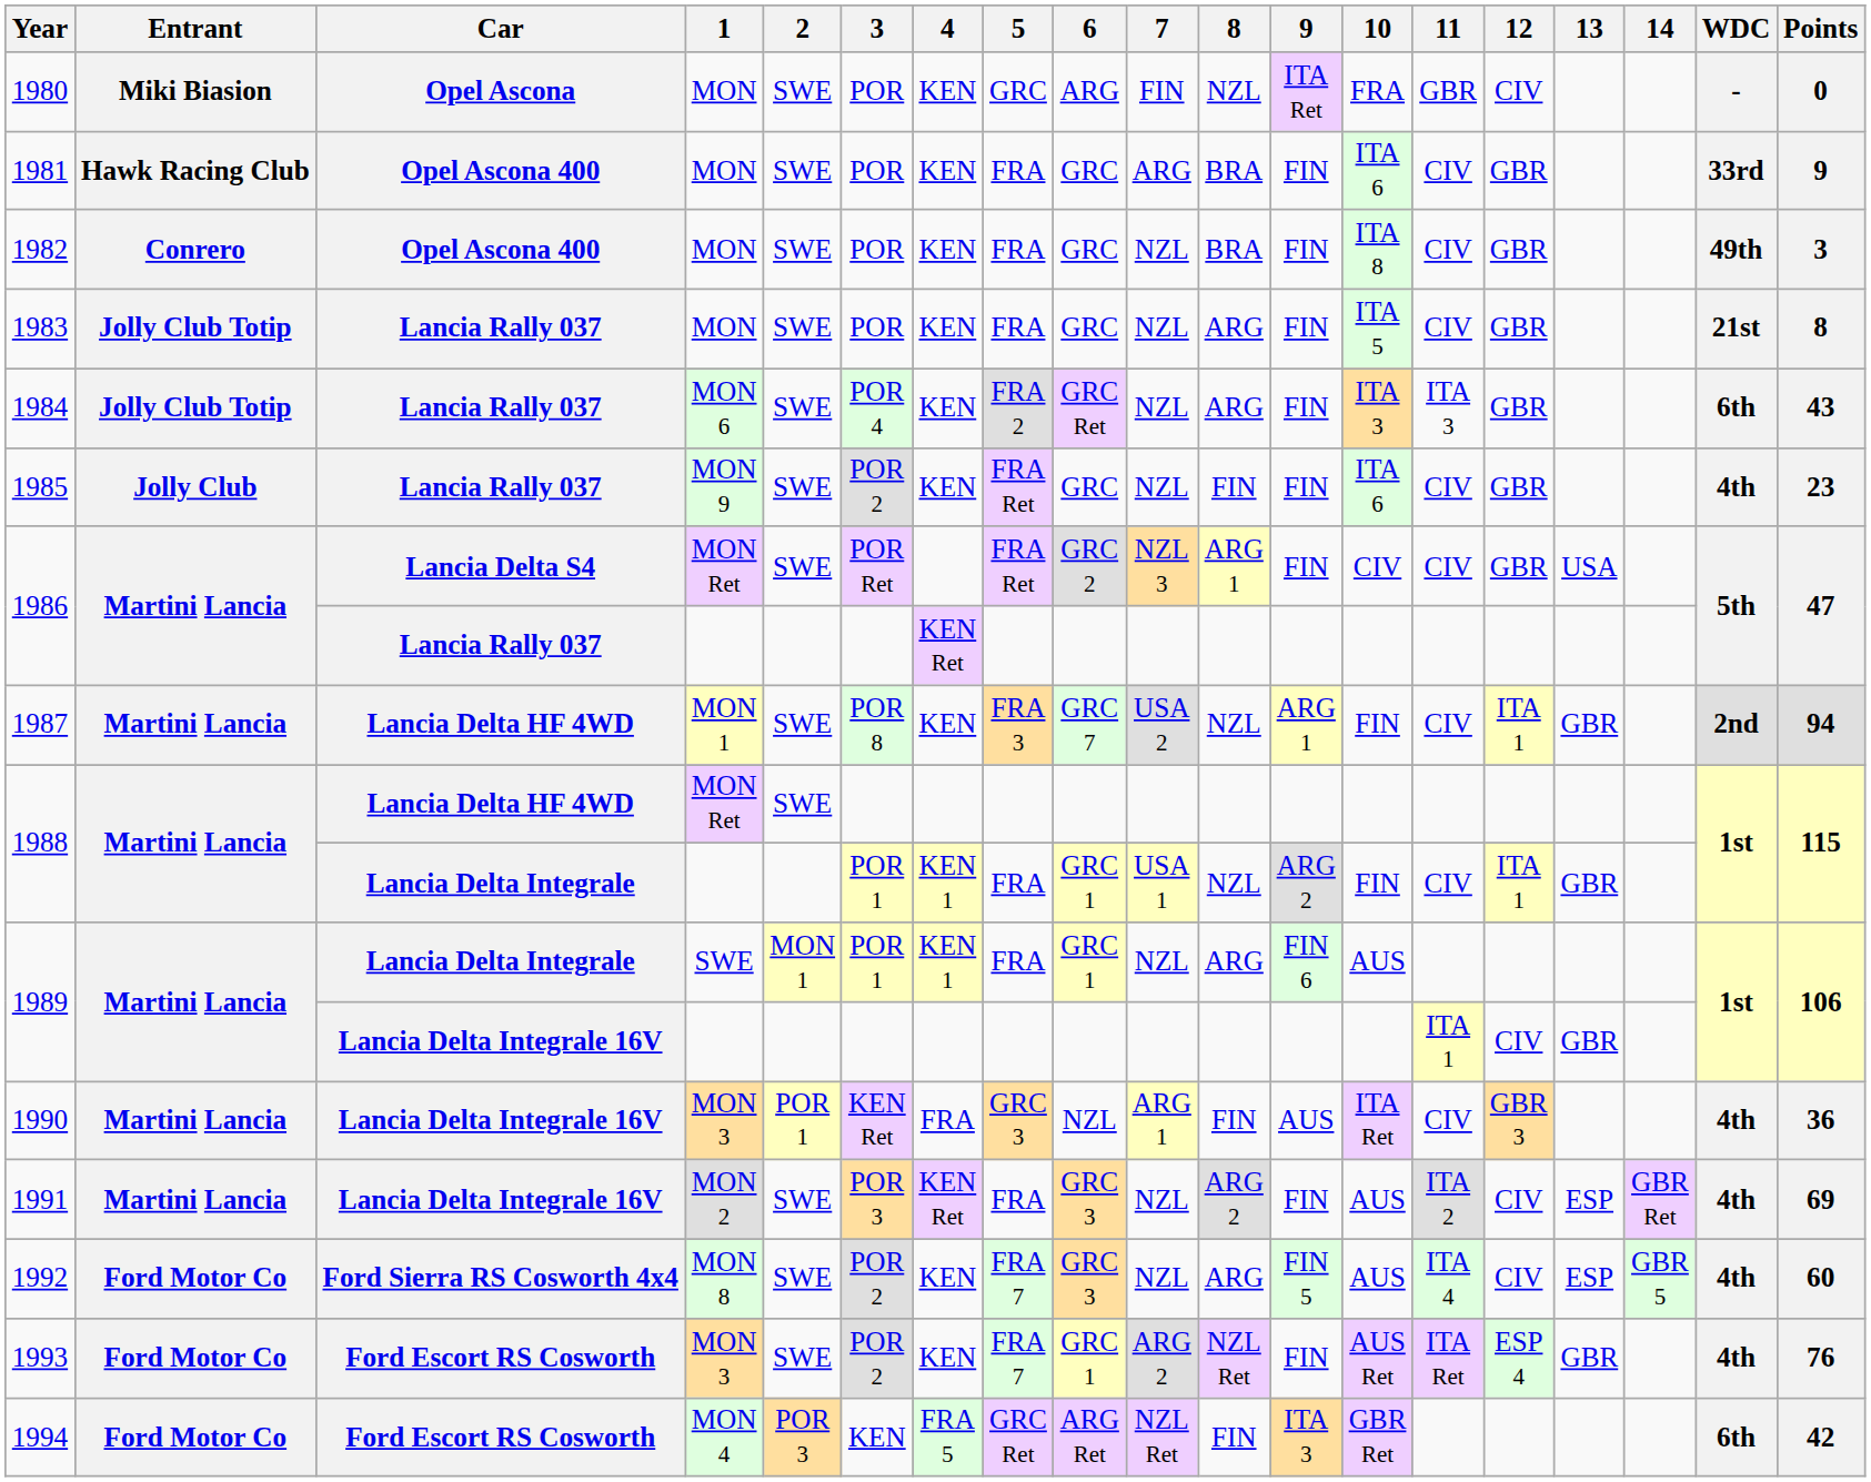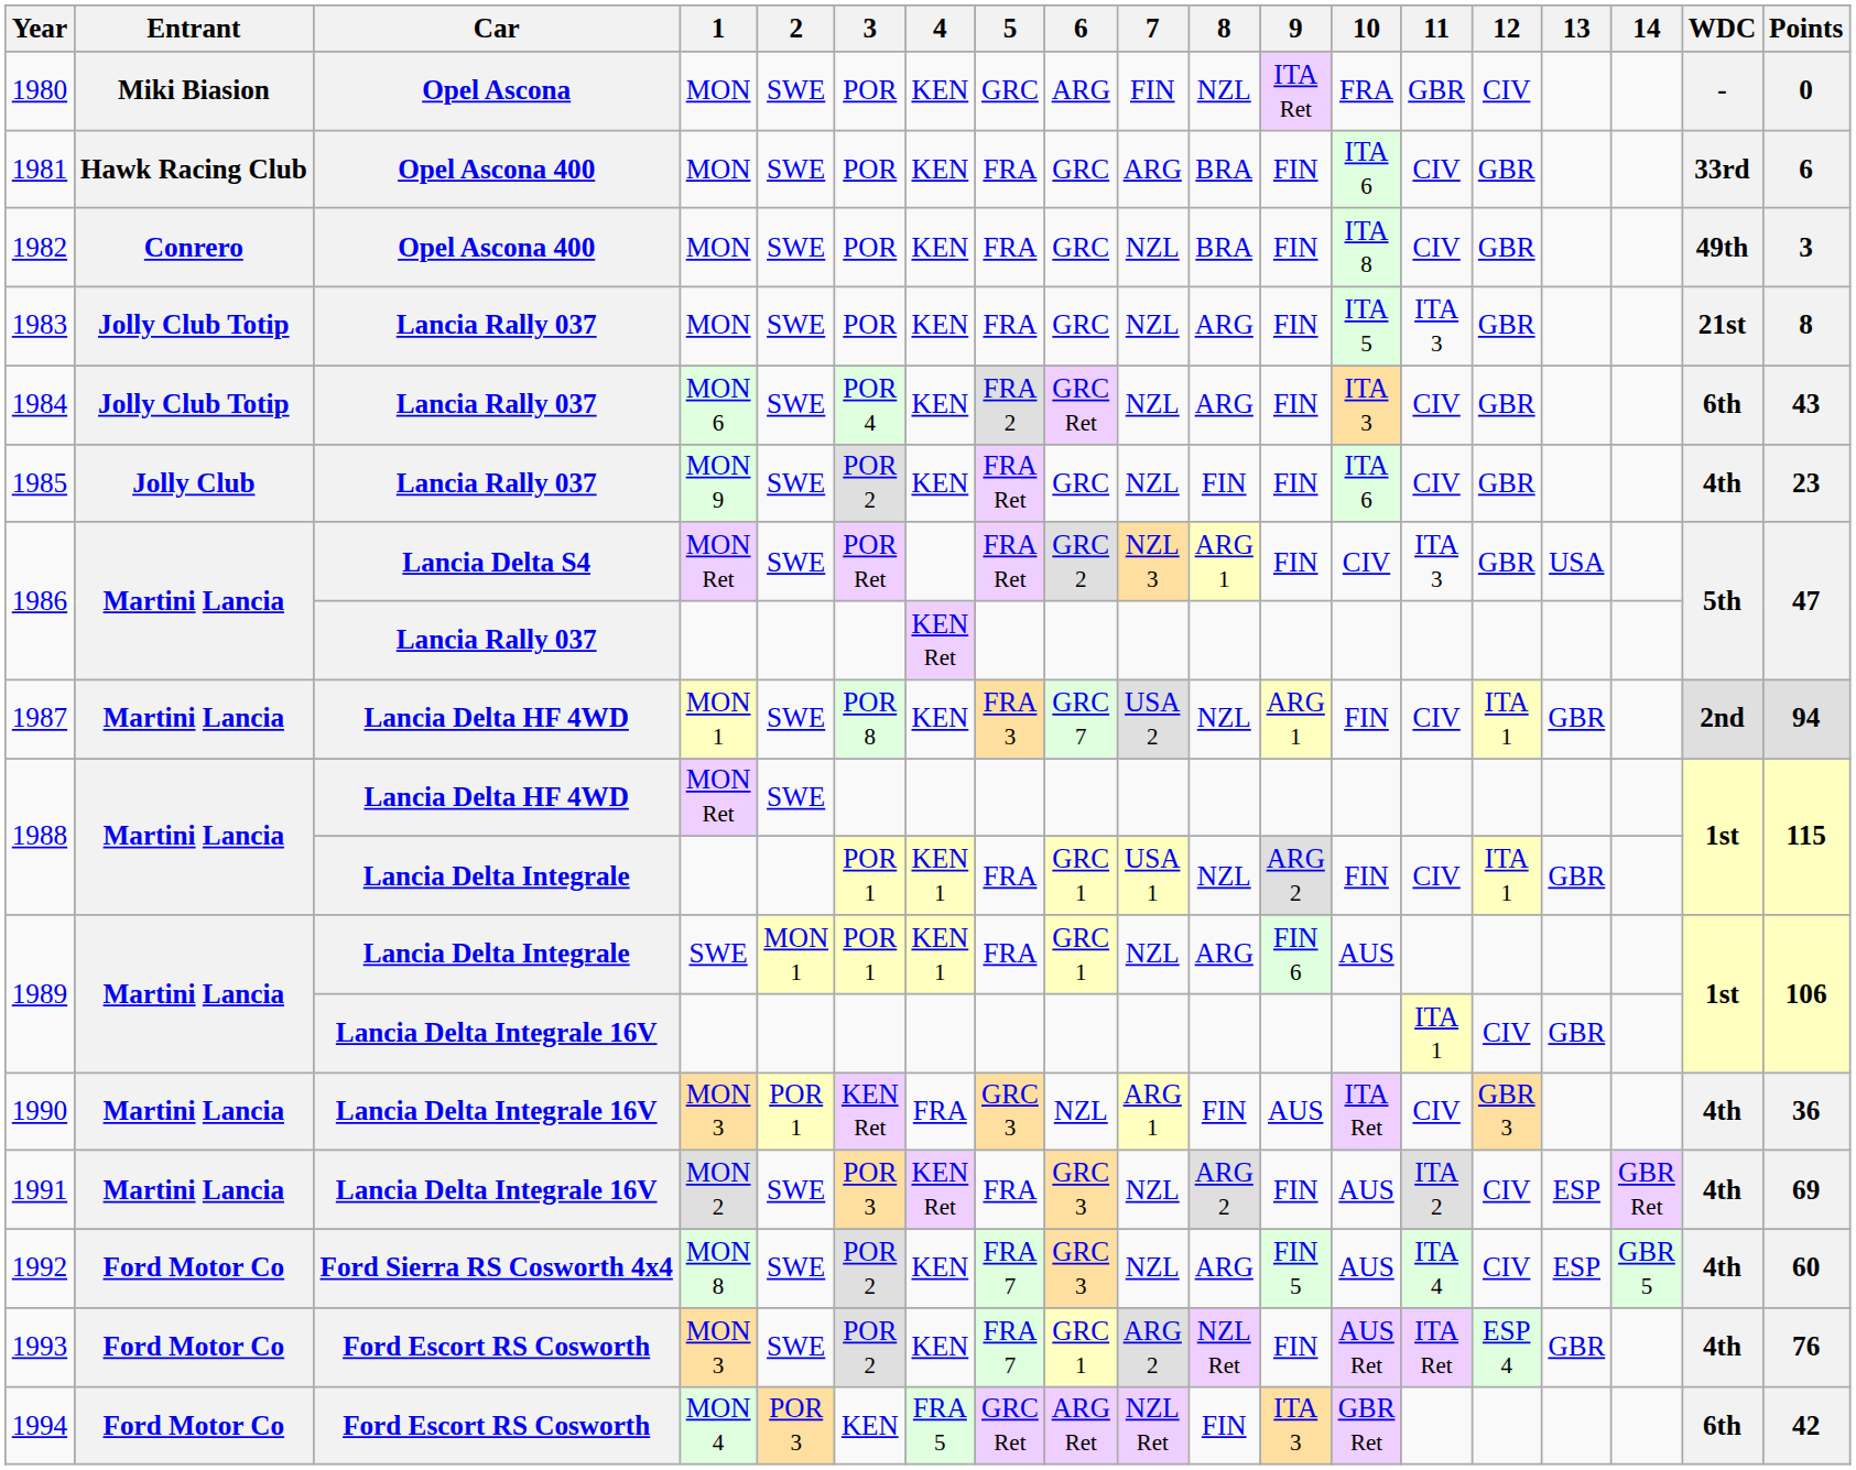1981 | Points: 9 -> 6
1983 | 11: CIV -> ITA 3
1984 | 11: ITA 3 -> CIV
1986 / MON Ret | 11: CIV -> ITA 3
